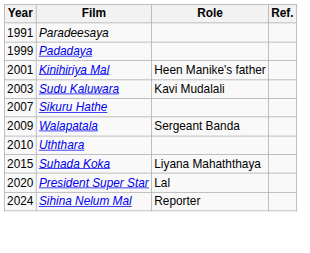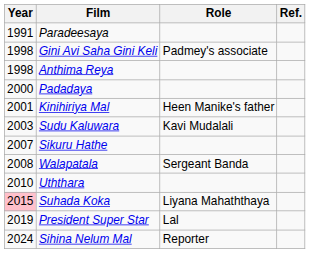+ row: 1998 | Gini Avi Saha Gini Keli | Padmey's associate
+ row: 1998 | Anthima Reya
Padadaya | Year: 1999 -> 2000
Walapatala | Year: 2009 -> 2008
Suhada Koka | Year: no background -> pink background
President Super Star | Year: 2020 -> 2019
